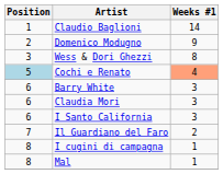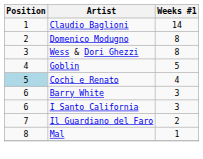Domenico Modugno | Weeks #1: 9 -> 8
+ row: 4 | Goblin | 5
Cochi e Renato | Weeks #1: lightsalmon background -> no background
- row: 6 | Claudia Mori | 3
- row: 8 | I cugini di campagna | 1
